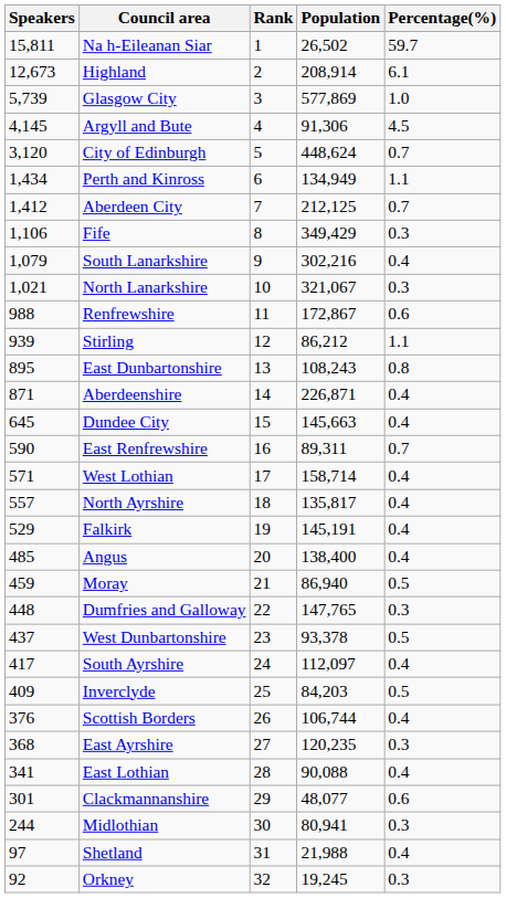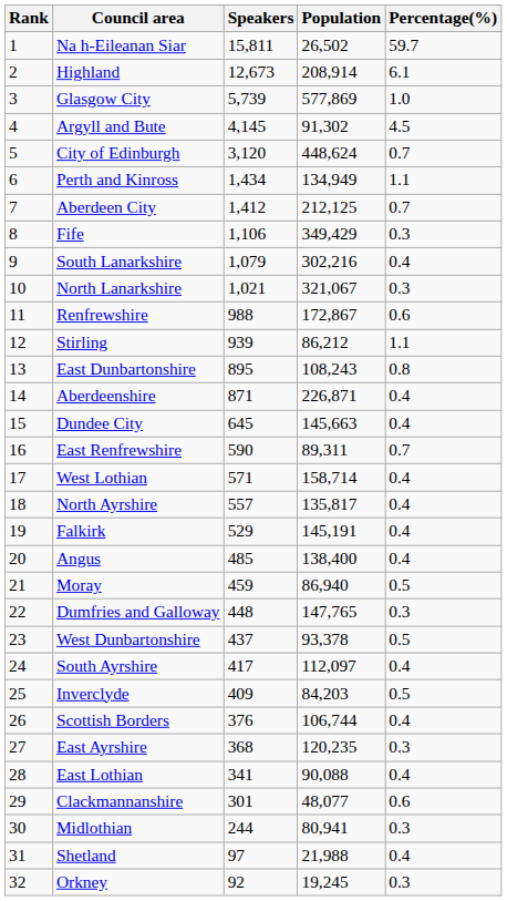columns swapped: Rank <-> Speakers
Argyll and Bute | Population: 91,306 -> 91,302
